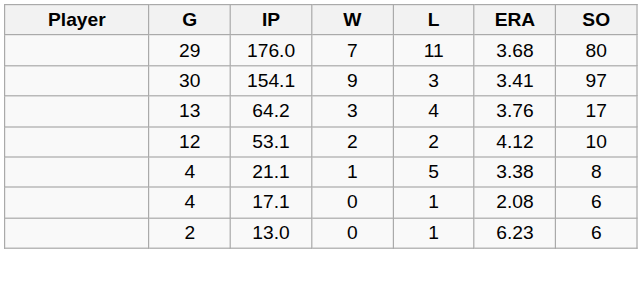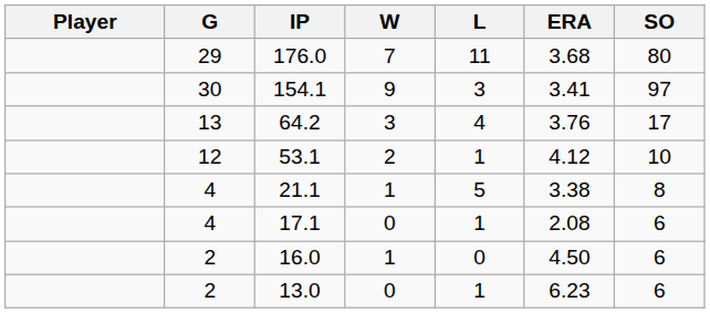53.1 | L: 2 -> 1
+ row: 2 | 16.0 | 1 | 0 | 4.50 | 6
